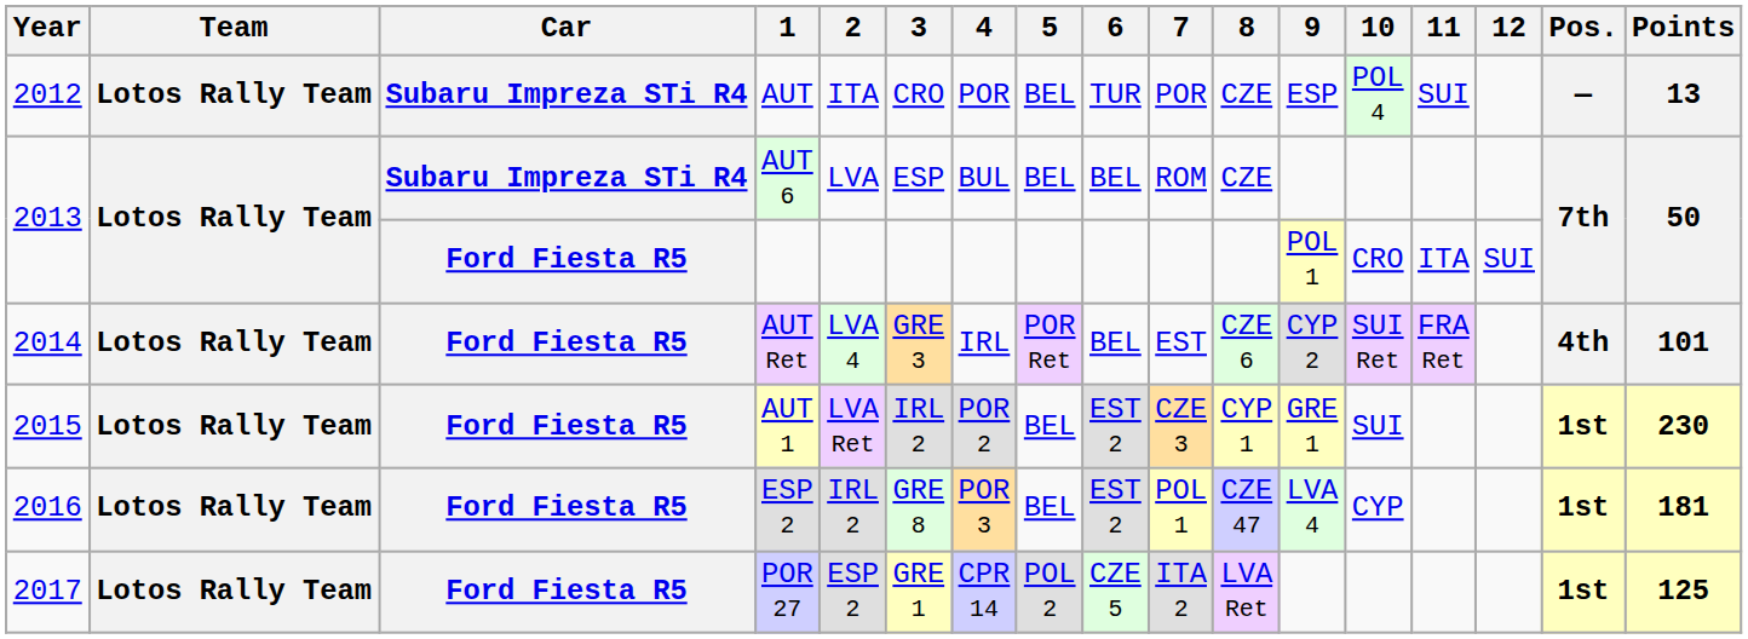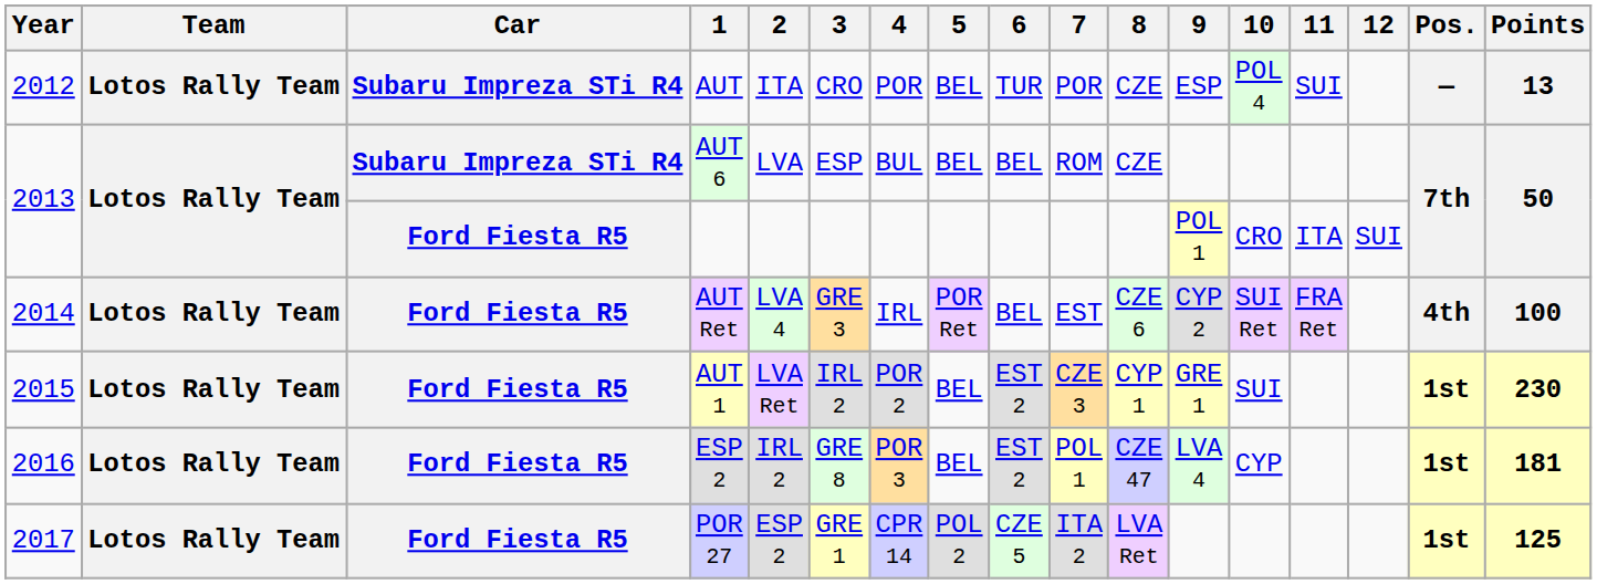AUT Ret | Points: 101 -> 100
